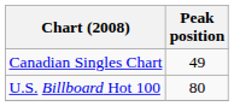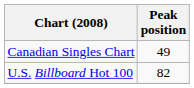U.S. Billboard Hot 100 | Peak position: 80 -> 82
